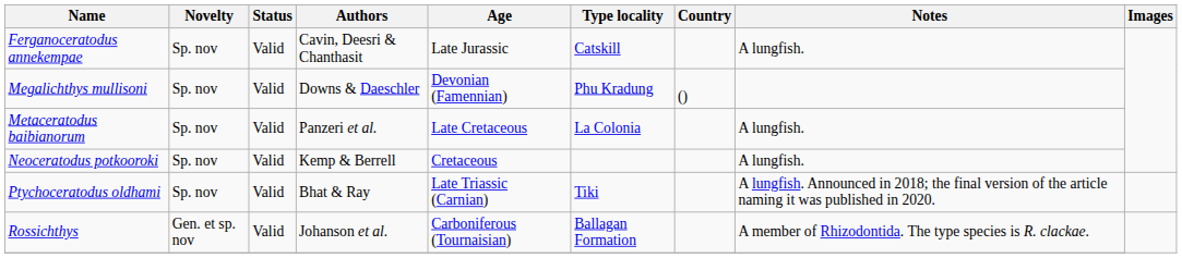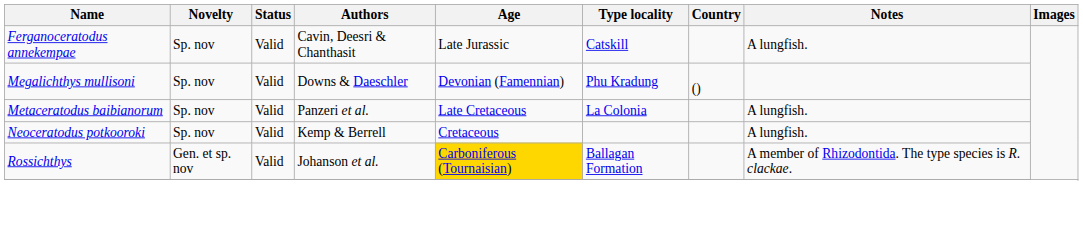- row: Ptychoceratodus oldhami | Sp. nov | Valid | Bhat & Ray | Late Triassic (Carnian) | Tiki | A lungfish. Announced in 2018; the final version of the article naming it was published in 2020.
Rossichthys | Age: no background -> gold background
